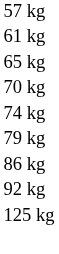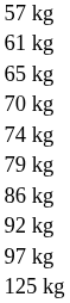+ row: 97 kg
